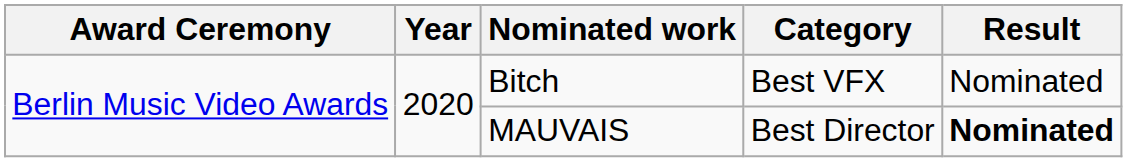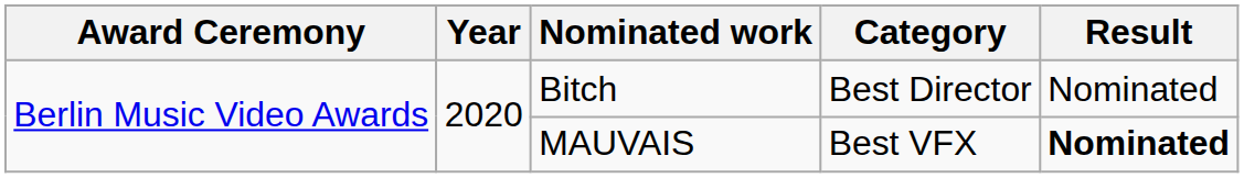Bitch | Category: Best VFX -> Best Director
MAUVAIS | Category: Best Director -> Best VFX
